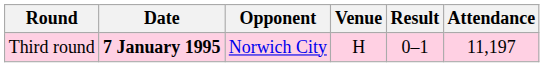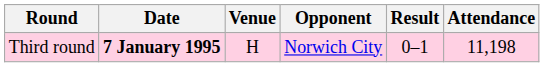columns swapped: Opponent <-> Venue
Third round | Attendance: 11,197 -> 11,198
